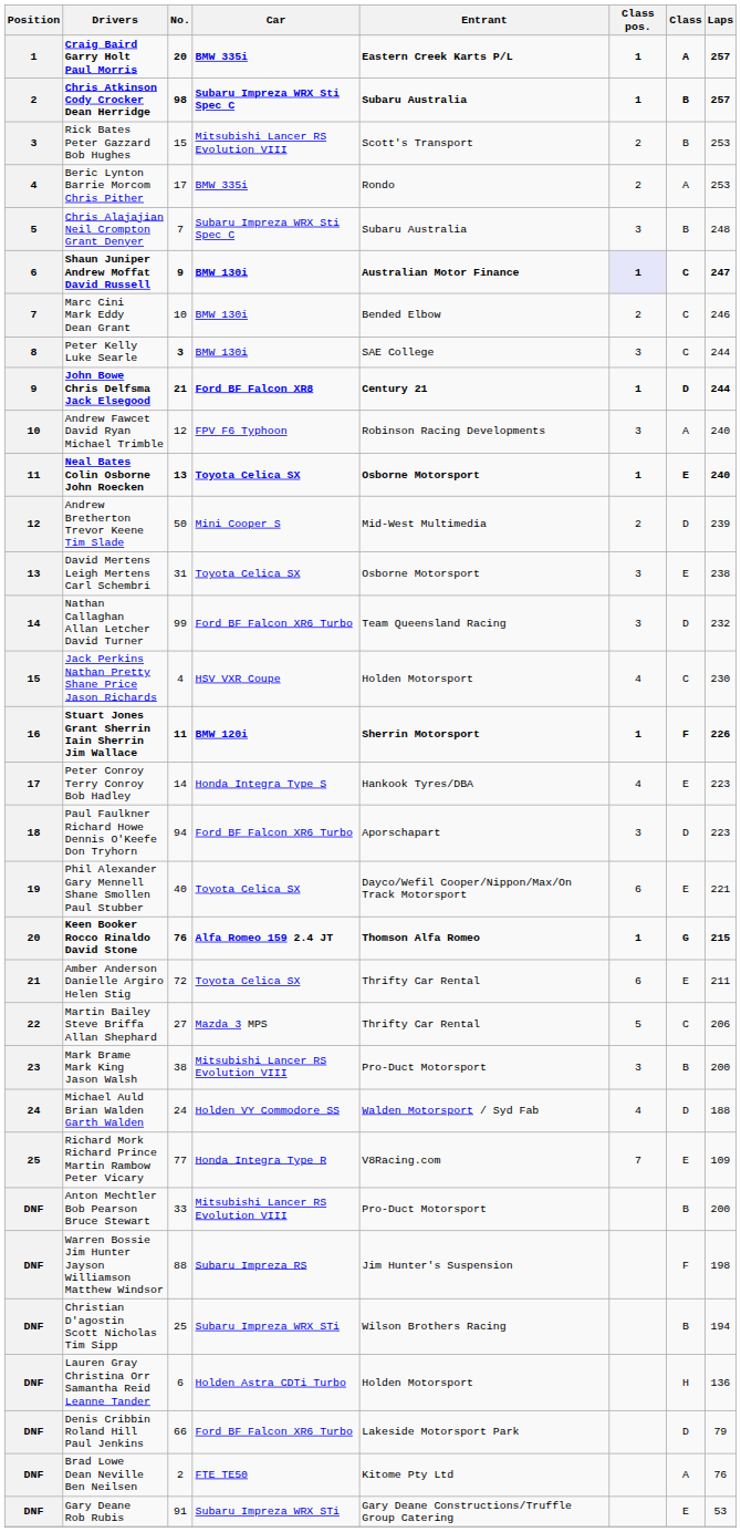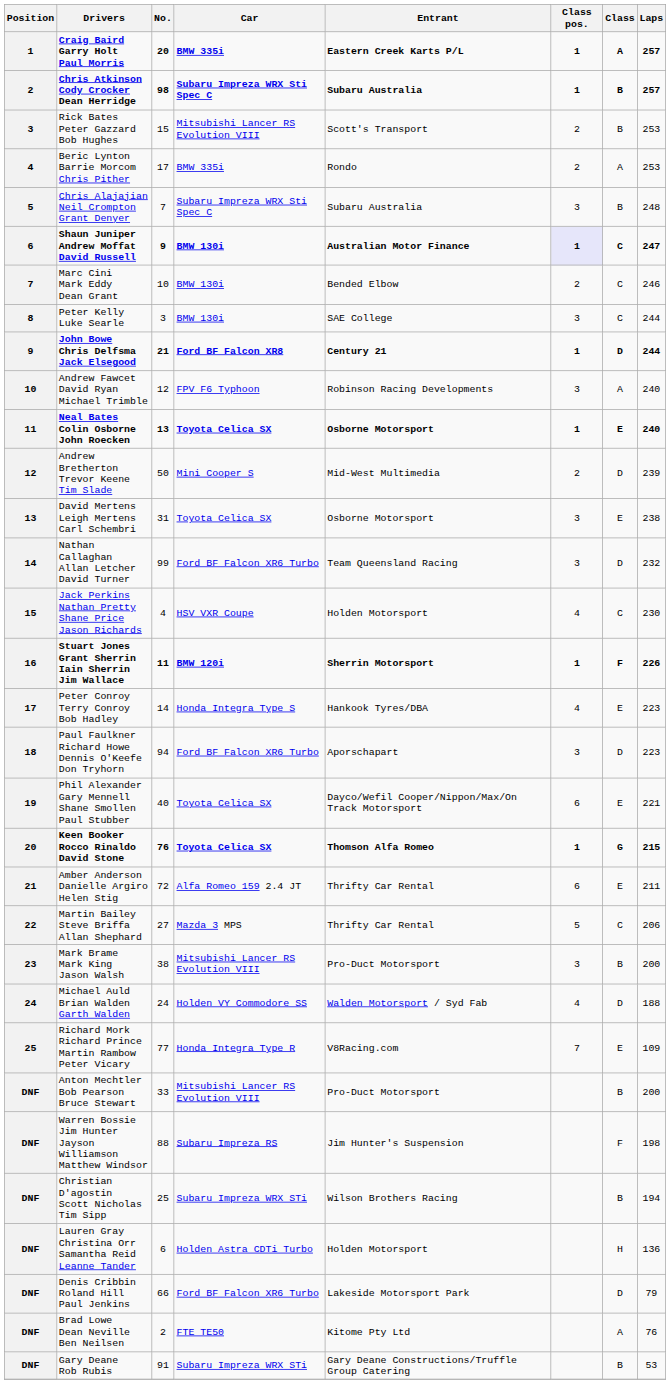Peter Kelly Luke Searle | No.: bold -> normal
Keen Booker Rocco Rinaldo David Stone | Car: Alfa Romeo 159 2.4 JT -> Toyota Celica SX
Amber Anderson Danielle Argiro Helen Stig | Car: Toyota Celica SX -> Alfa Romeo 159 2.4 JT
Gary Deane Rob Rubis | Class: E -> B
